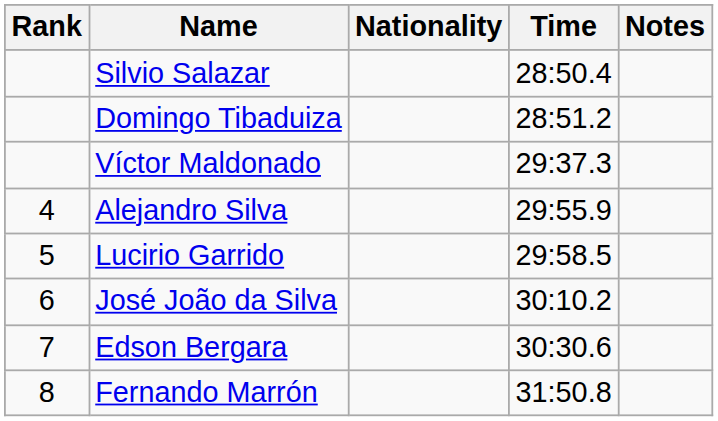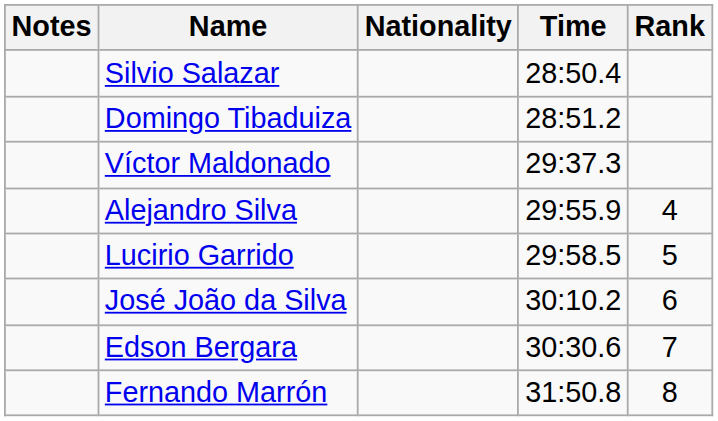columns swapped: Rank <-> Notes
